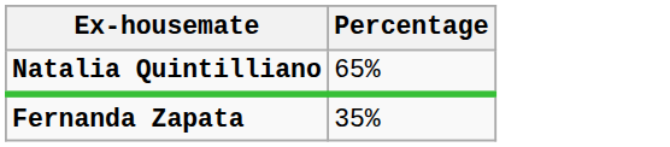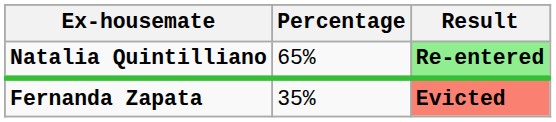+ column: Result | Re-entered | Evicted
